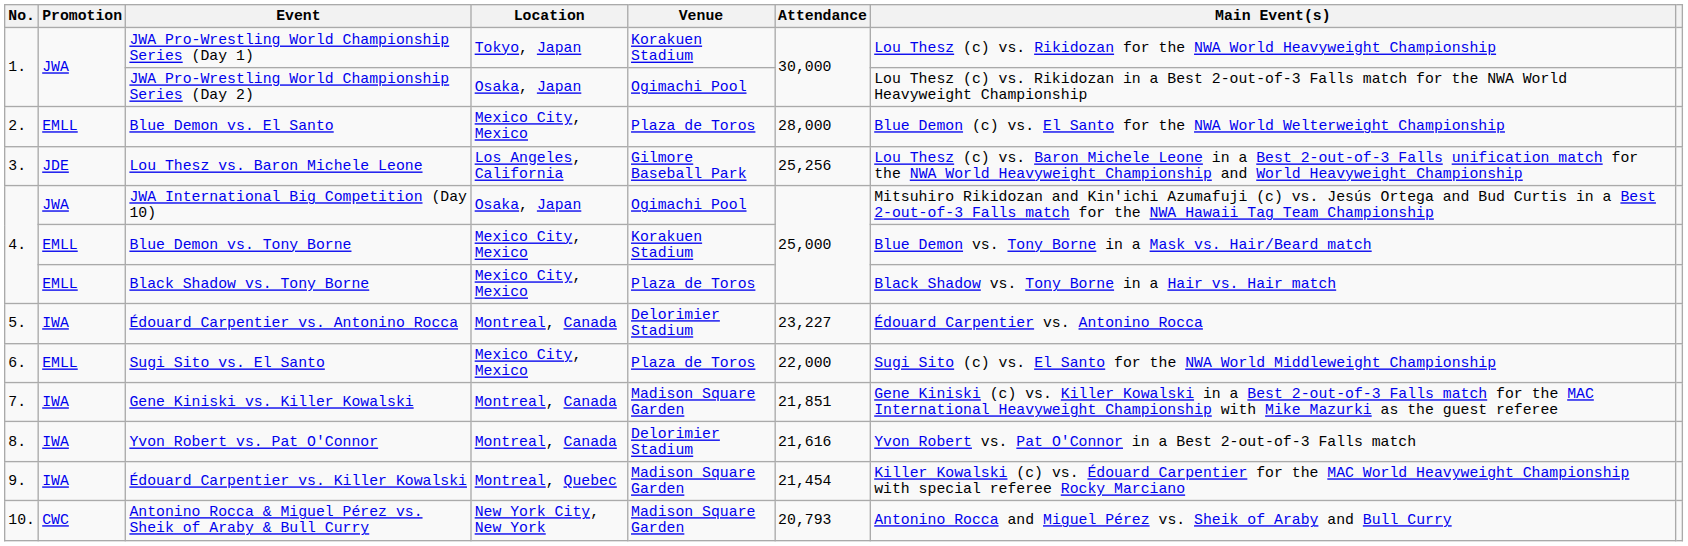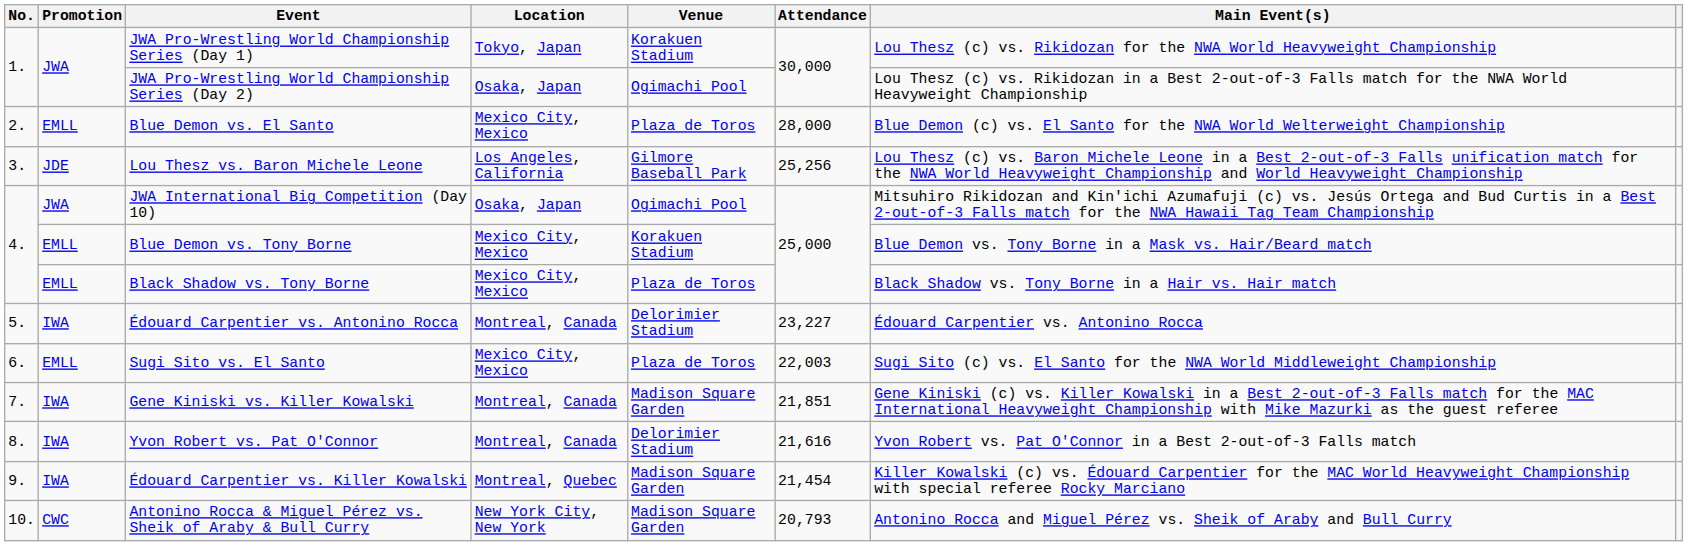Sugi Sito vs. El Santo | Attendance: 22,000 -> 22,003
